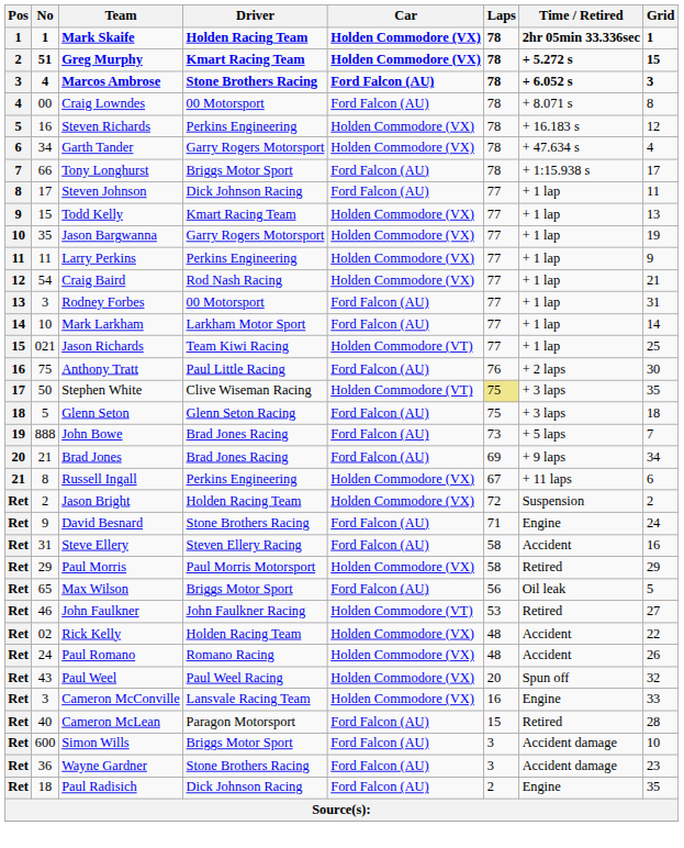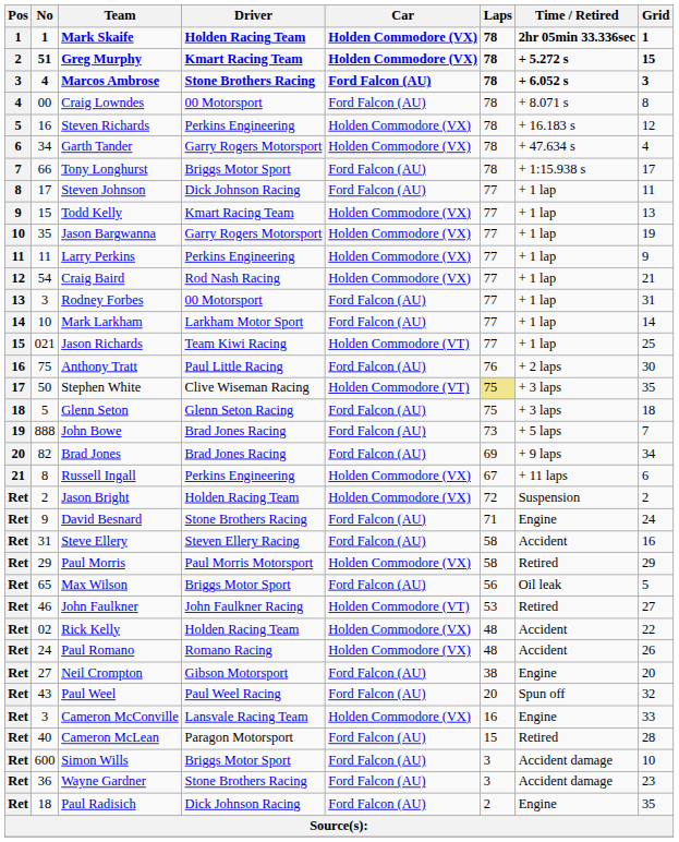Brad Jones | No: 21 -> 82
+ row: Ret | 27 | Neil Crompton | Gibson Motorsport | Ford Falcon (AU) | 38 | Engine | 20
Paul Weel | Car: Holden Commodore (VX) -> Ford Falcon (AU)
